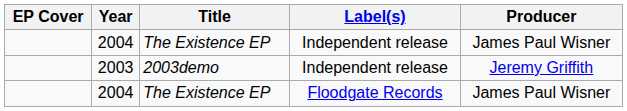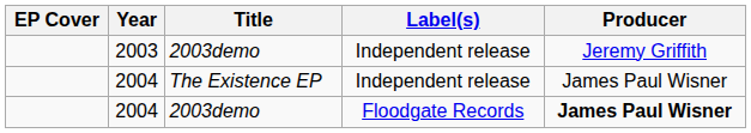rows swapped: 2003 <-> 2004 / Independent release
2004 / Floodgate Records | Title: The Existence EP -> 2003demo
2004 / Floodgate Records | Producer: normal -> bold
